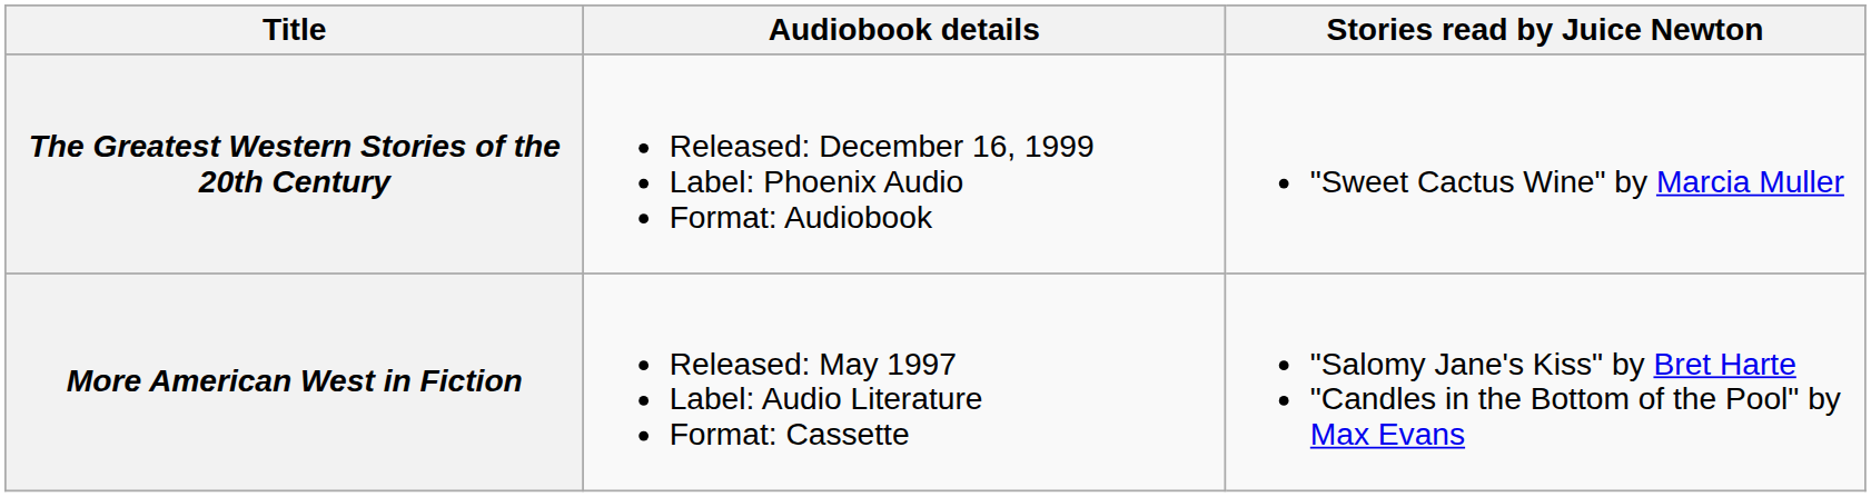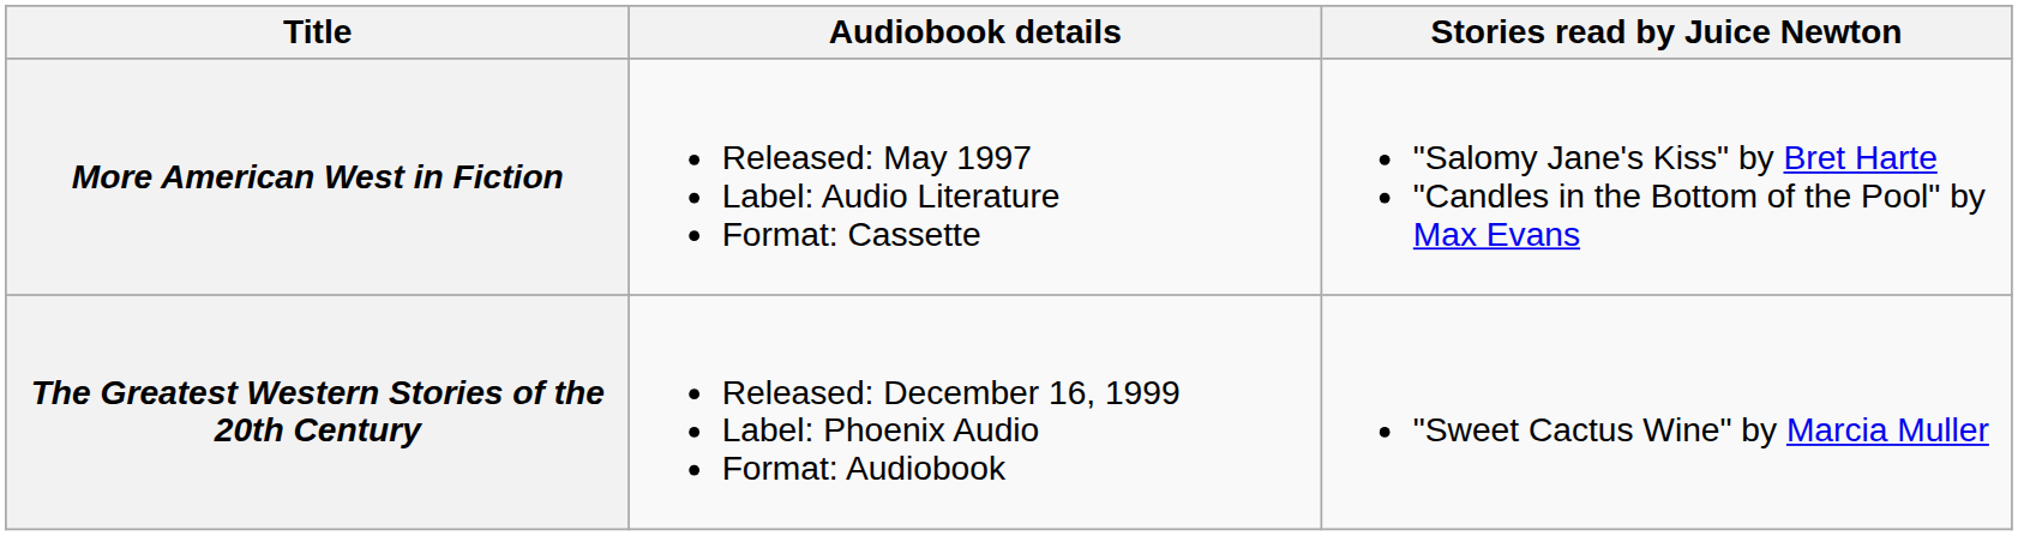rows swapped: More American West in Fiction <-> The Greatest Western Stories of the 20th Century
